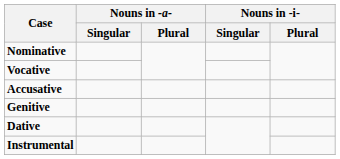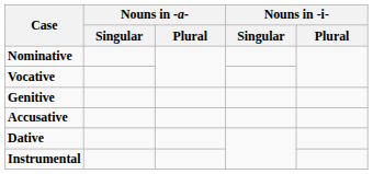rows swapped: Accusative <-> Genitive
